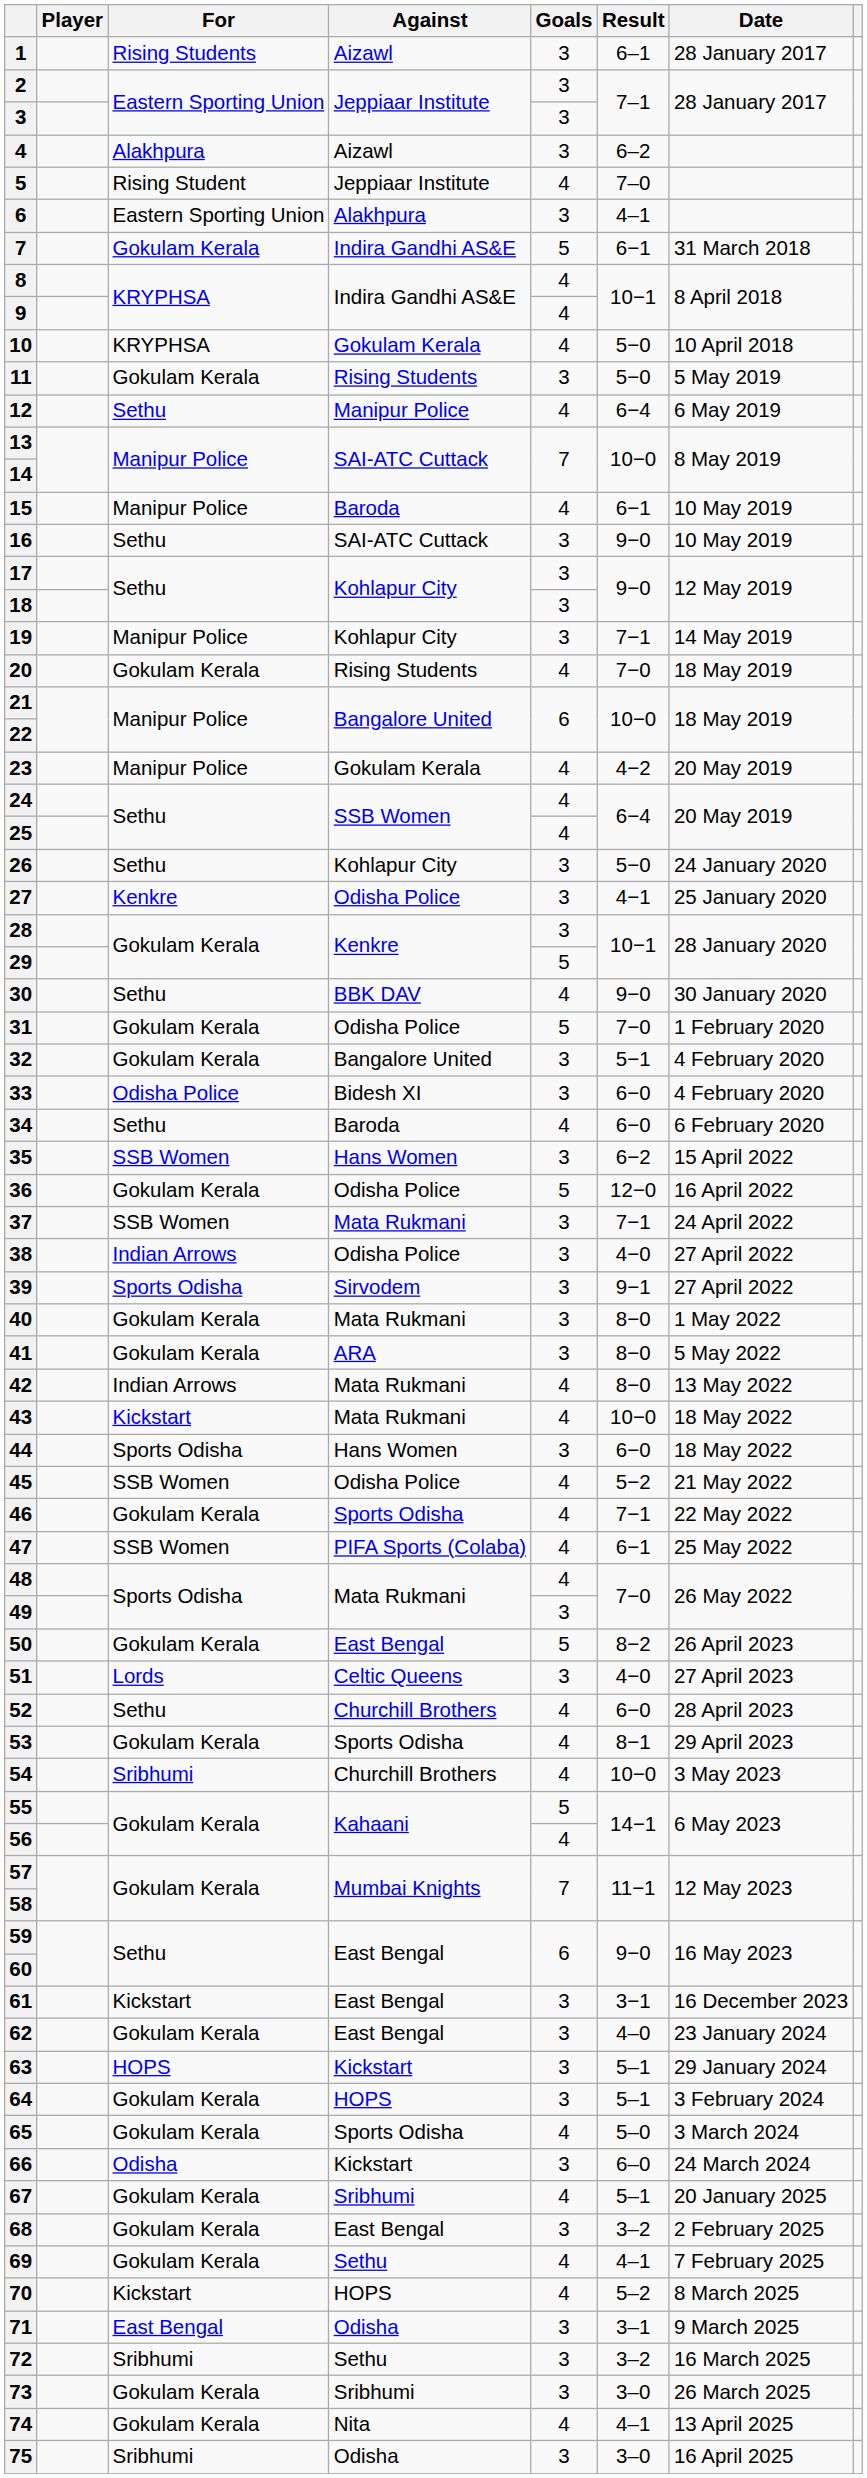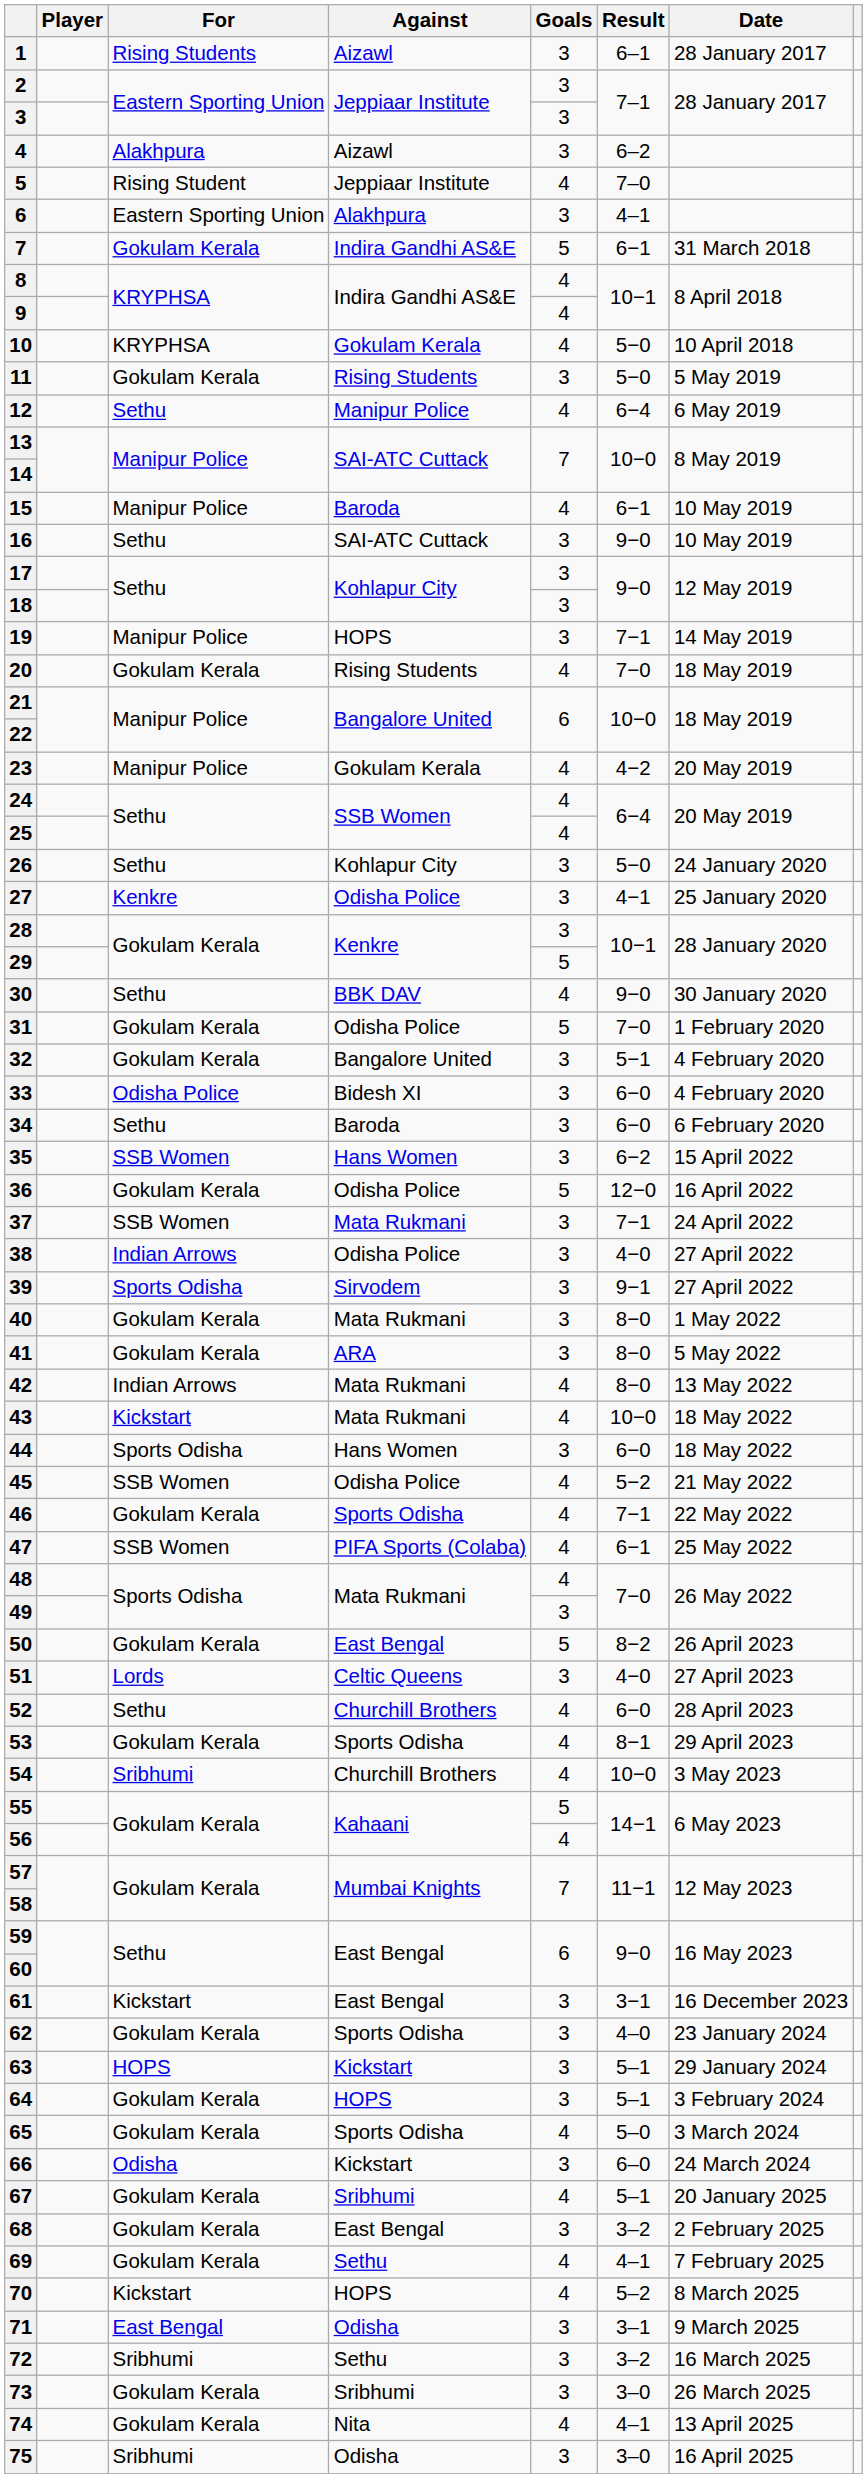19 | Against: Kohlapur City -> HOPS
34 | Goals: 4 -> 3
62 | Against: East Bengal -> Sports Odisha
